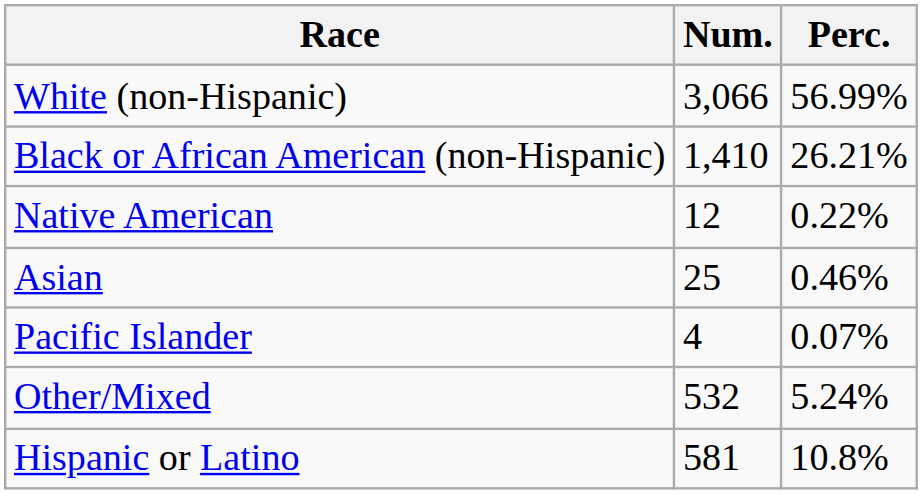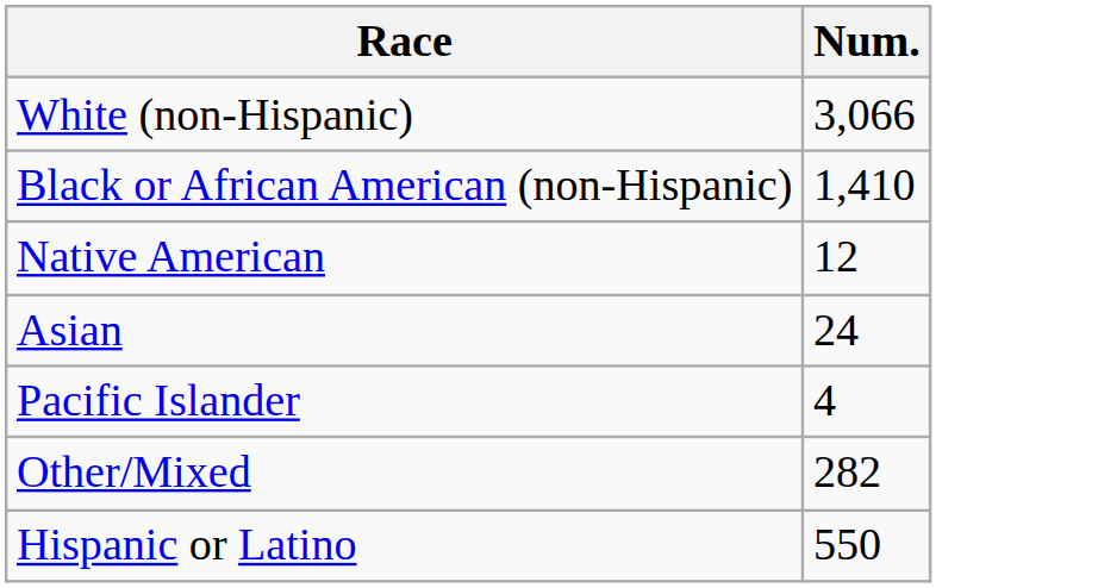- column: Perc. | 56.99% | 26.21% | 0.22% | 0.46% | 0.07% | 5.24% | 10.8%
Asian | Num.: 25 -> 24
Other/Mixed | Num.: 532 -> 282
Hispanic or Latino | Num.: 581 -> 550
